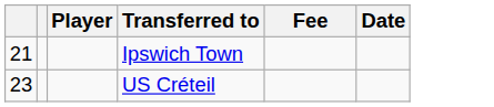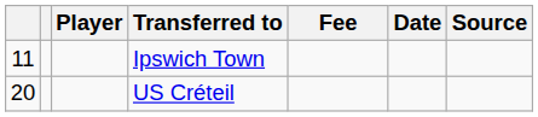+ column: Source
Ipswich Town | column 1: 21 -> 11
US Créteil | column 1: 23 -> 20
